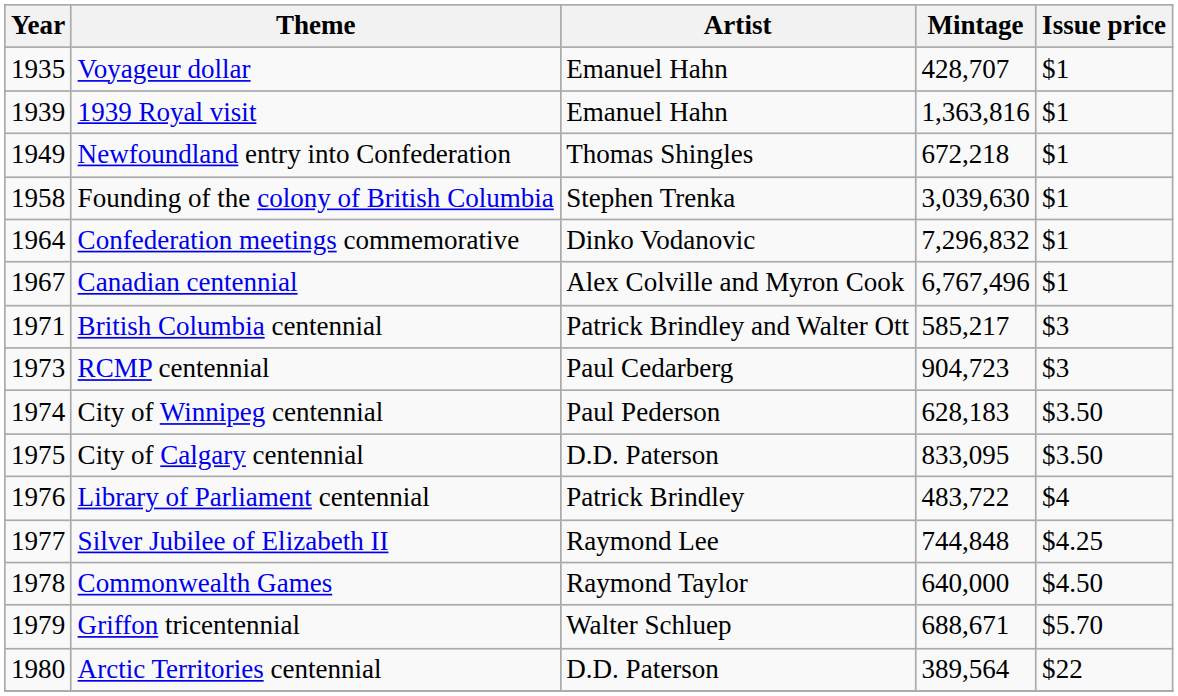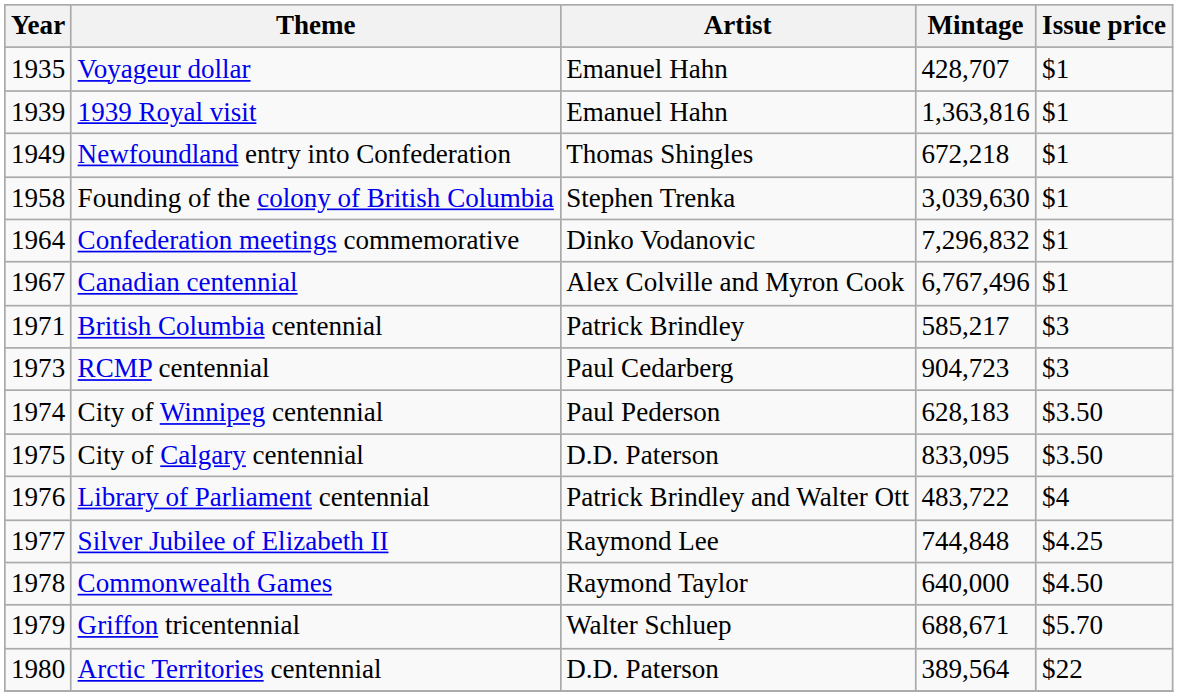British Columbia centennial | Artist: Patrick Brindley and Walter Ott -> Patrick Brindley
Library of Parliament centennial | Artist: Patrick Brindley -> Patrick Brindley and Walter Ott
